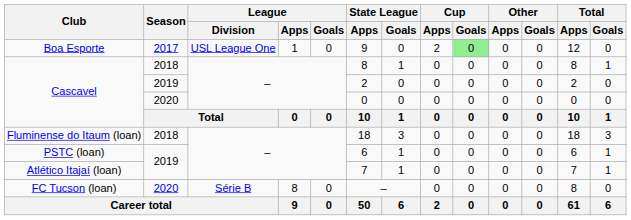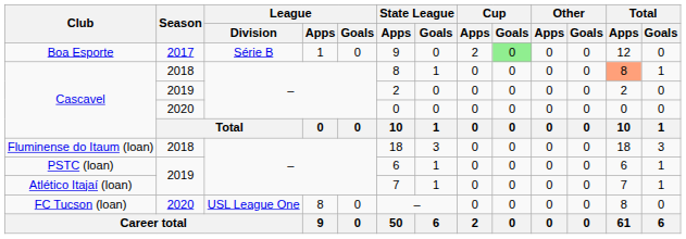Boa Esporte | League / Division: USL League One -> Série B
Cascavel / 2018 | Total / Apps: no background -> lightsalmon background
FC Tucson (loan) | League / Division: Série B -> USL League One
